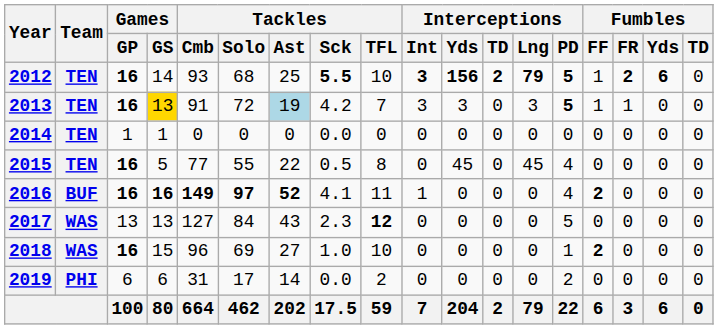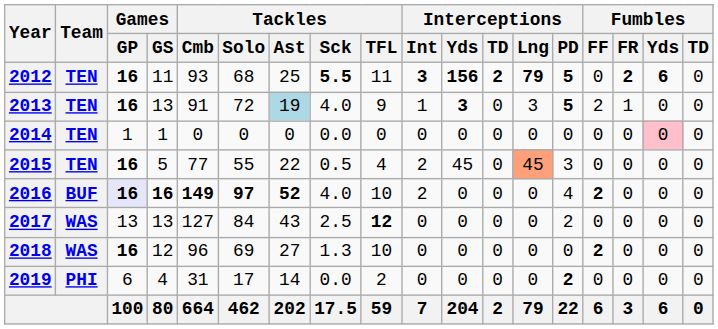2012 | Games / GS: 14 -> 11
2012 | Tackles / TFL: 10 -> 11
2012 | Fumbles / FF: 1 -> 0
2013 | Games / GS: gold background -> no background
2013 | Tackles / Sck: 4.2 -> 4.0
2013 | Tackles / TFL: 7 -> 9
2013 | Interceptions / Int: 3 -> 1
2013 | Interceptions / Yds: normal -> bold
2013 | Fumbles / FF: 1 -> 2
2014 | Fumbles / Yds: no background -> pink background
2015 | Tackles / TFL: 8 -> 4
2015 | Interceptions / Int: 0 -> 2
2015 | Interceptions / Lng: no background -> lightsalmon background
2015 | Interceptions / PD: 4 -> 3
2016 | Games / GP: no background -> lavender background
2016 | Tackles / Sck: 4.1 -> 4.0
2016 | Tackles / TFL: 11 -> 10
2016 | Interceptions / Int: 1 -> 2
2017 | Tackles / Sck: 2.3 -> 2.5
2017 | Interceptions / PD: 5 -> 2
2018 | Games / GS: 15 -> 12
2018 | Tackles / Sck: 1.0 -> 1.3
2018 | Interceptions / PD: 1 -> 0
2019 | Games / GS: 6 -> 4
2019 | Interceptions / PD: normal -> bold
